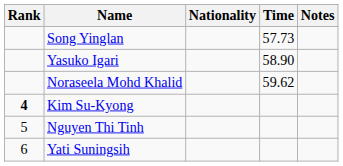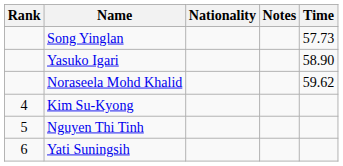columns swapped: Time <-> Notes
Kim Su-Kyong | Rank: bold -> normal
